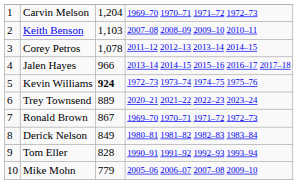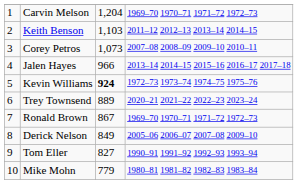Keith Benson | column 4: 2007–08 2008–09 2009–10 2010–11 -> 2011–12 2012–13 2013–14 2014–15
Corey Petros | column 3: 1,078 -> 1,073
Corey Petros | column 4: 2011–12 2012–13 2013–14 2014–15 -> 2007–08 2008–09 2009–10 2010–11
Derick Nelson | column 4: 1980–81 1981–82 1982–83 1983–84 -> 2005–06 2006–07 2007–08 2009–10
Tom Eller | column 3: 828 -> 827
Mike Mohn | column 4: 2005–06 2006–07 2007–08 2009–10 -> 1980–81 1981–82 1982–83 1983–84
